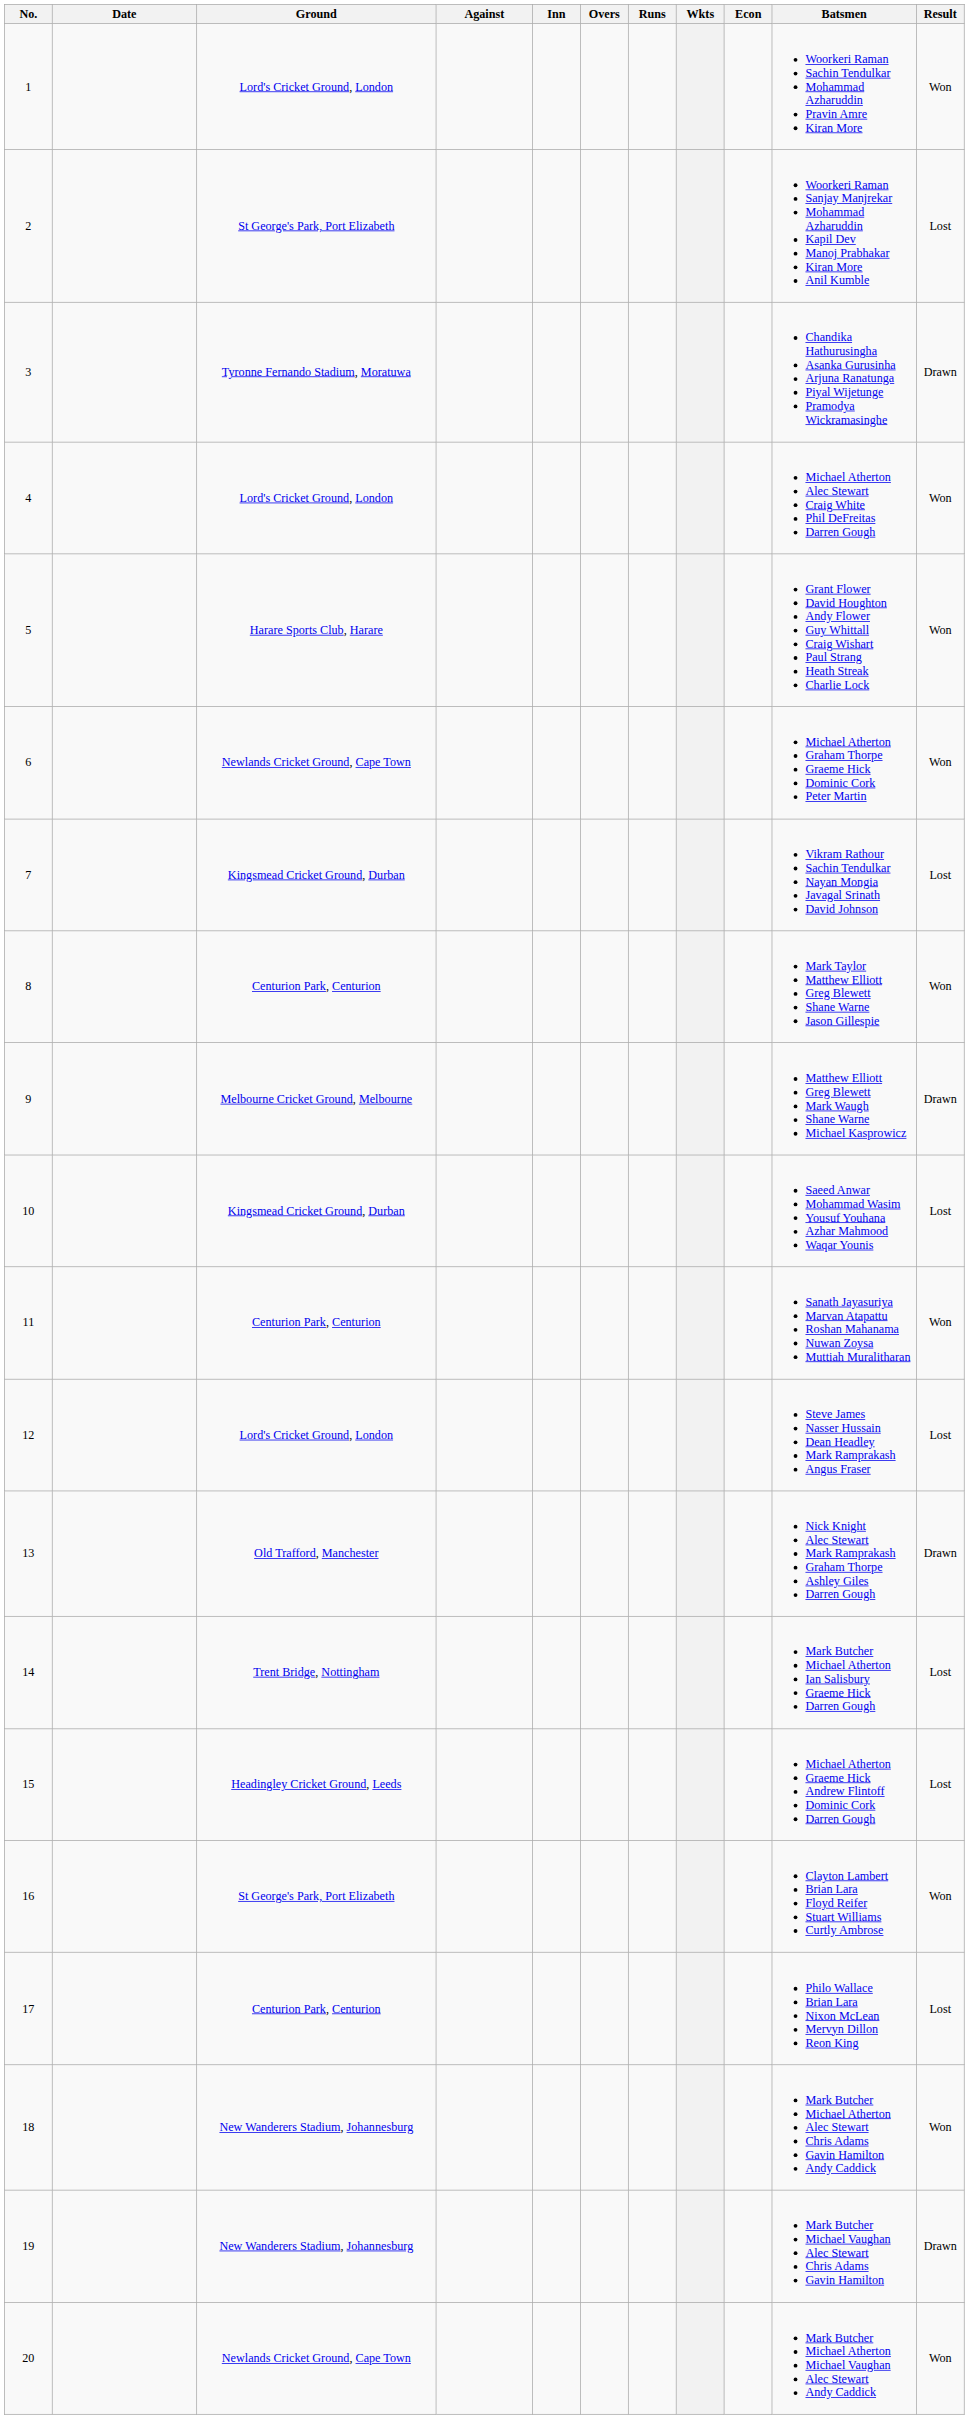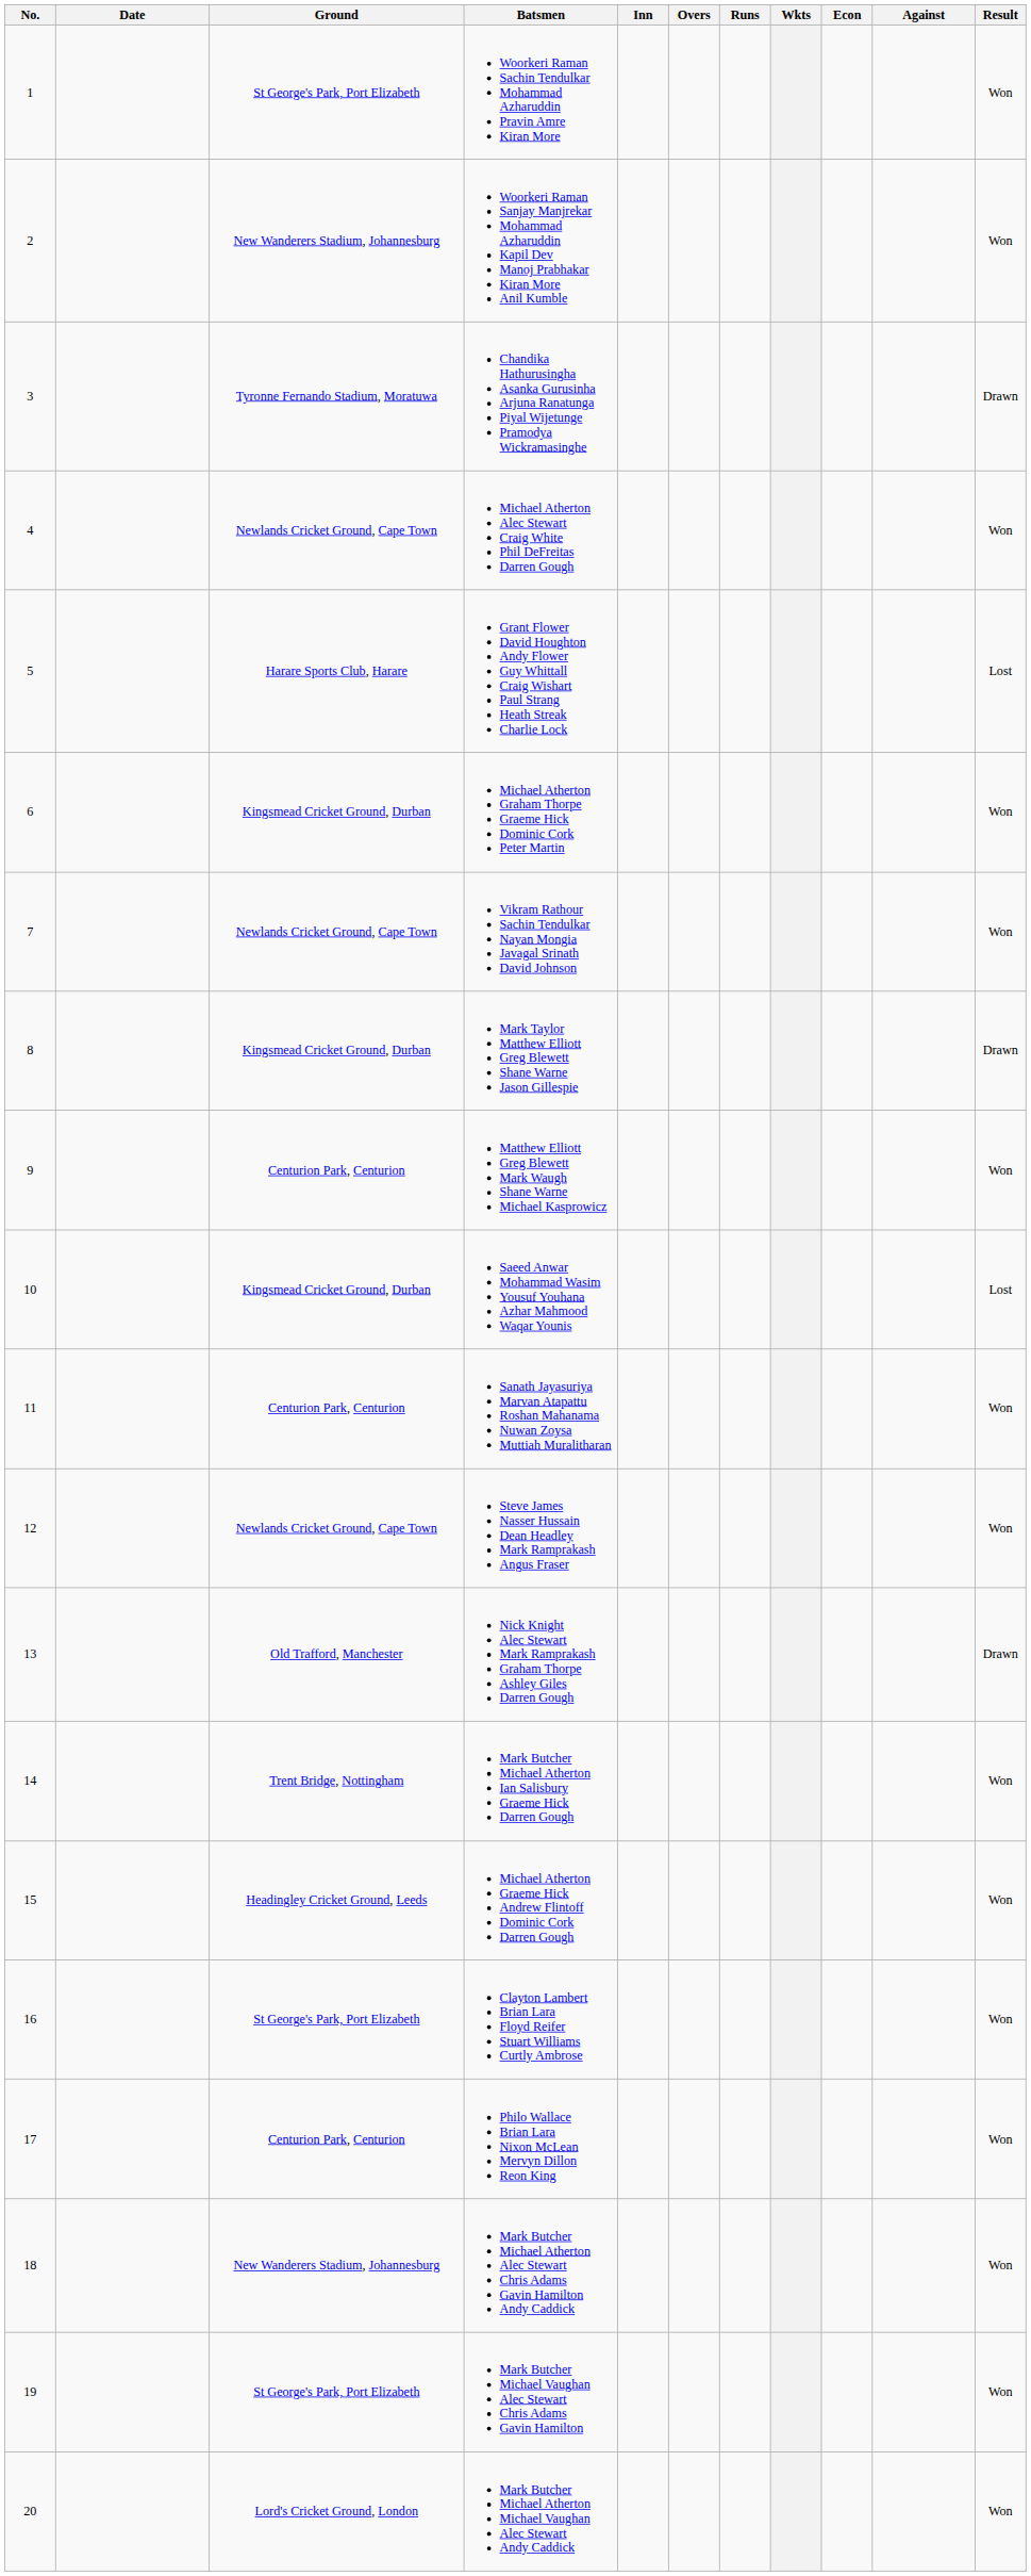columns swapped: Against <-> Batsmen
1 | Ground: Lord's Cricket Ground, London -> St George's Park, Port Elizabeth
2 | Ground: St George's Park, Port Elizabeth -> New Wanderers Stadium, Johannesburg
2 | Result: Lost -> Won
4 | Ground: Lord's Cricket Ground, London -> Newlands Cricket Ground, Cape Town
5 | Result: Won -> Lost
6 | Ground: Newlands Cricket Ground, Cape Town -> Kingsmead Cricket Ground, Durban
7 | Ground: Kingsmead Cricket Ground, Durban -> Newlands Cricket Ground, Cape Town
7 | Result: Lost -> Won
8 | Ground: Centurion Park, Centurion -> Kingsmead Cricket Ground, Durban
8 | Result: Won -> Drawn
9 | Ground: Melbourne Cricket Ground, Melbourne -> Centurion Park, Centurion
9 | Result: Drawn -> Won
12 | Ground: Lord's Cricket Ground, London -> Newlands Cricket Ground, Cape Town
12 | Result: Lost -> Won
14 | Result: Lost -> Won
15 | Result: Lost -> Won
17 | Result: Lost -> Won
19 | Ground: New Wanderers Stadium, Johannesburg -> St George's Park, Port Elizabeth
19 | Result: Drawn -> Won
20 | Ground: Newlands Cricket Ground, Cape Town -> Lord's Cricket Ground, London
